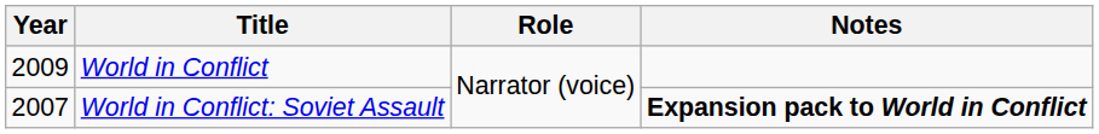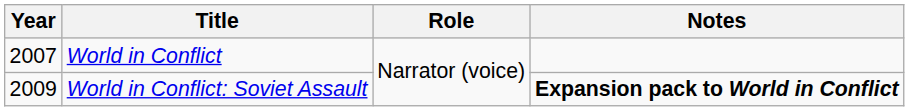World in Conflict | Year: 2009 -> 2007
World in Conflict: Soviet Assault | Year: 2007 -> 2009
